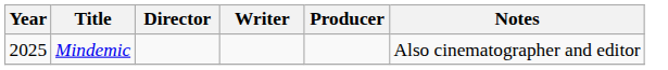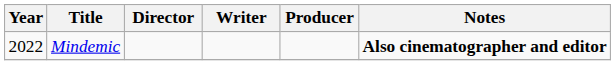Mindemic | Year: 2025 -> 2022
Mindemic | Notes: normal -> bold
